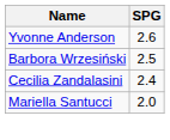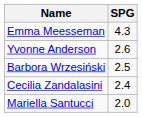+ row: Emma Meesseman | 4.3
